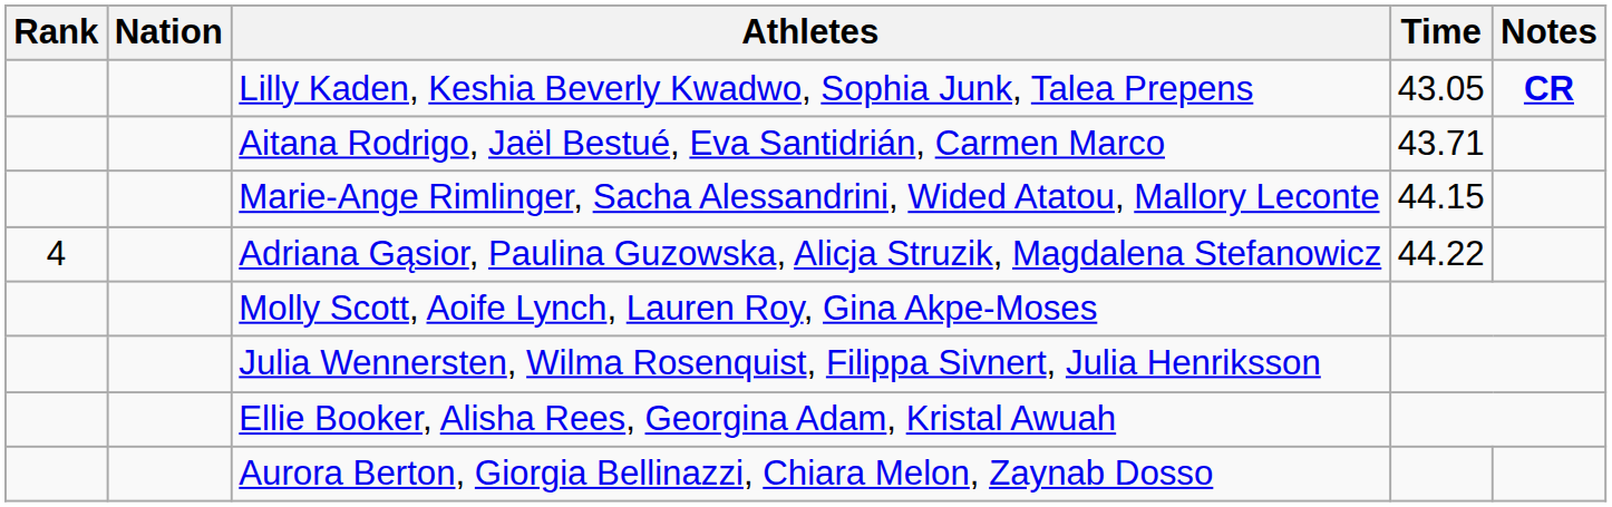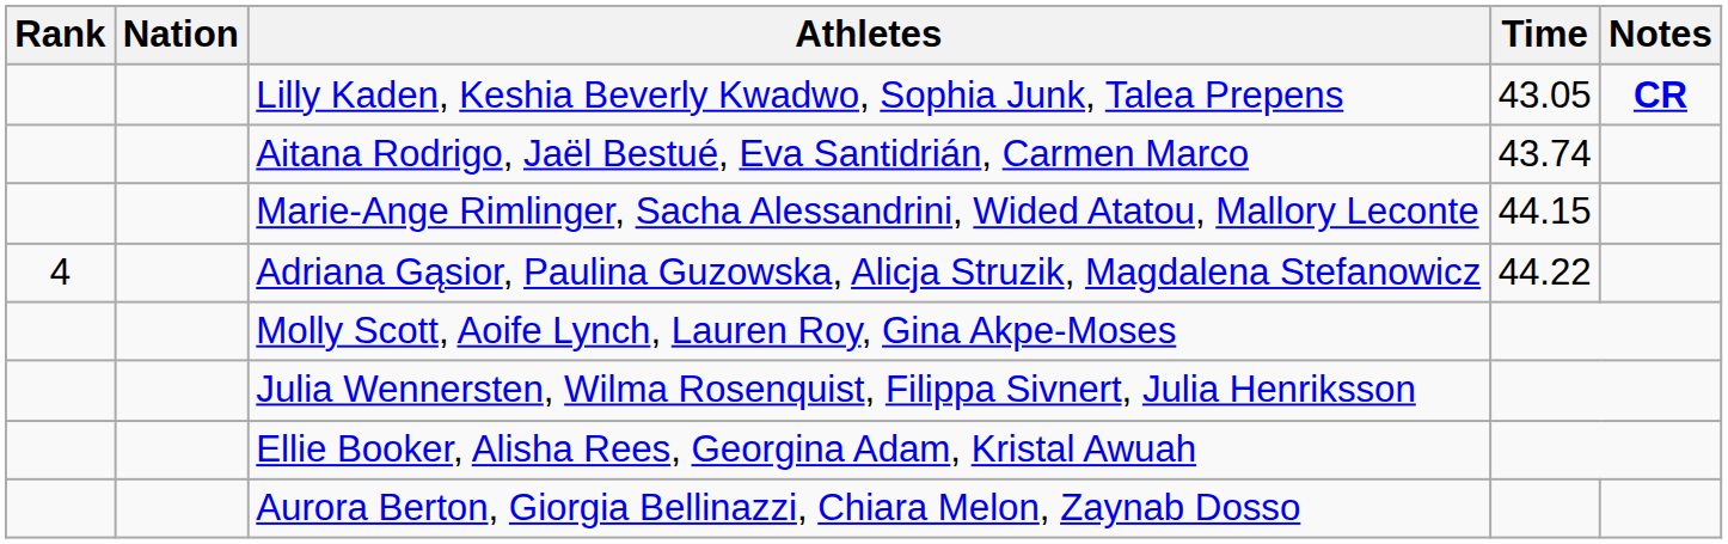Aitana Rodrigo, Jaël Bestué, Eva Santidrián, Carmen Marco | Time: 43.71 -> 43.74
